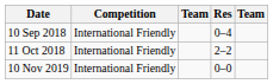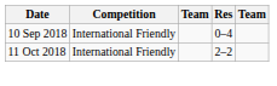- row: 10 Nov 2019 | International Friendly | 0–0
